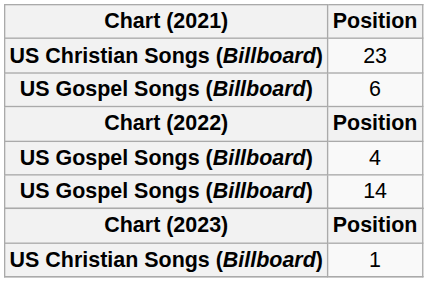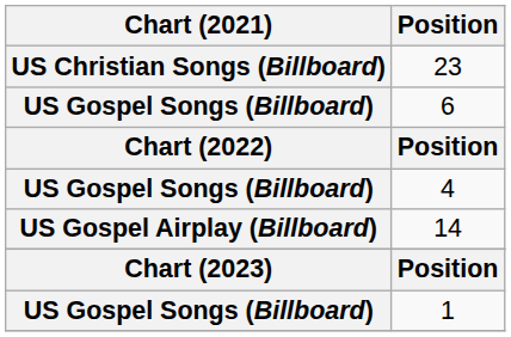14 | Chart (2021): US Gospel Songs (Billboard) -> US Gospel Airplay (Billboard)
1 | Chart (2021): US Christian Songs (Billboard) -> US Gospel Songs (Billboard)
